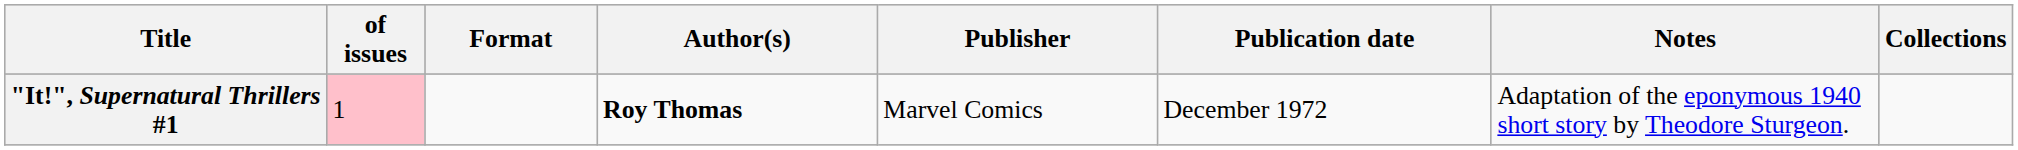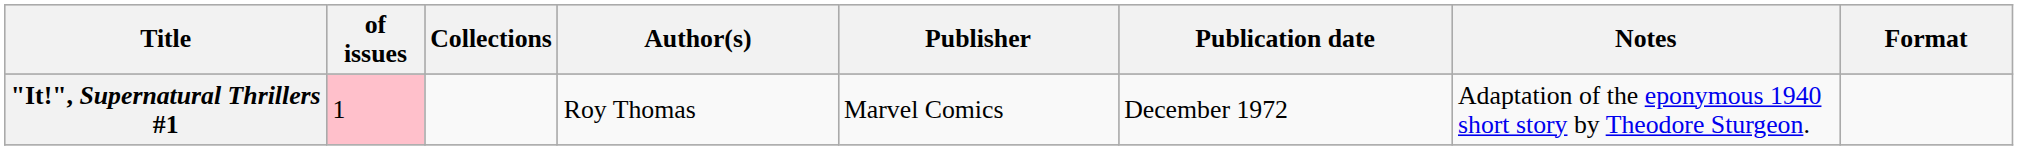columns swapped: Format <-> Collections
"It!", Supernatural Thrillers #1 | Author(s): bold -> normal
